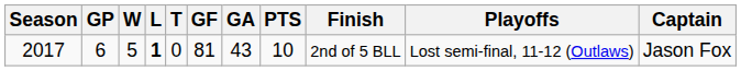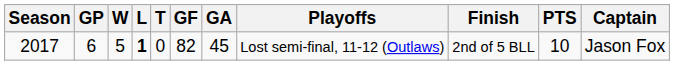columns swapped: PTS <-> Playoffs
2017 | GF: 81 -> 82
2017 | GA: 43 -> 45
